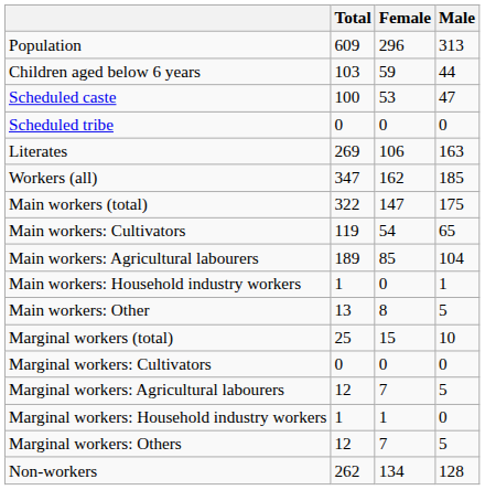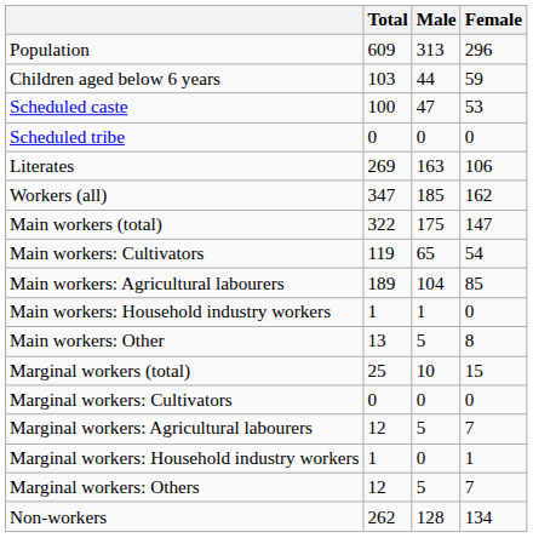columns swapped: Male <-> Female
